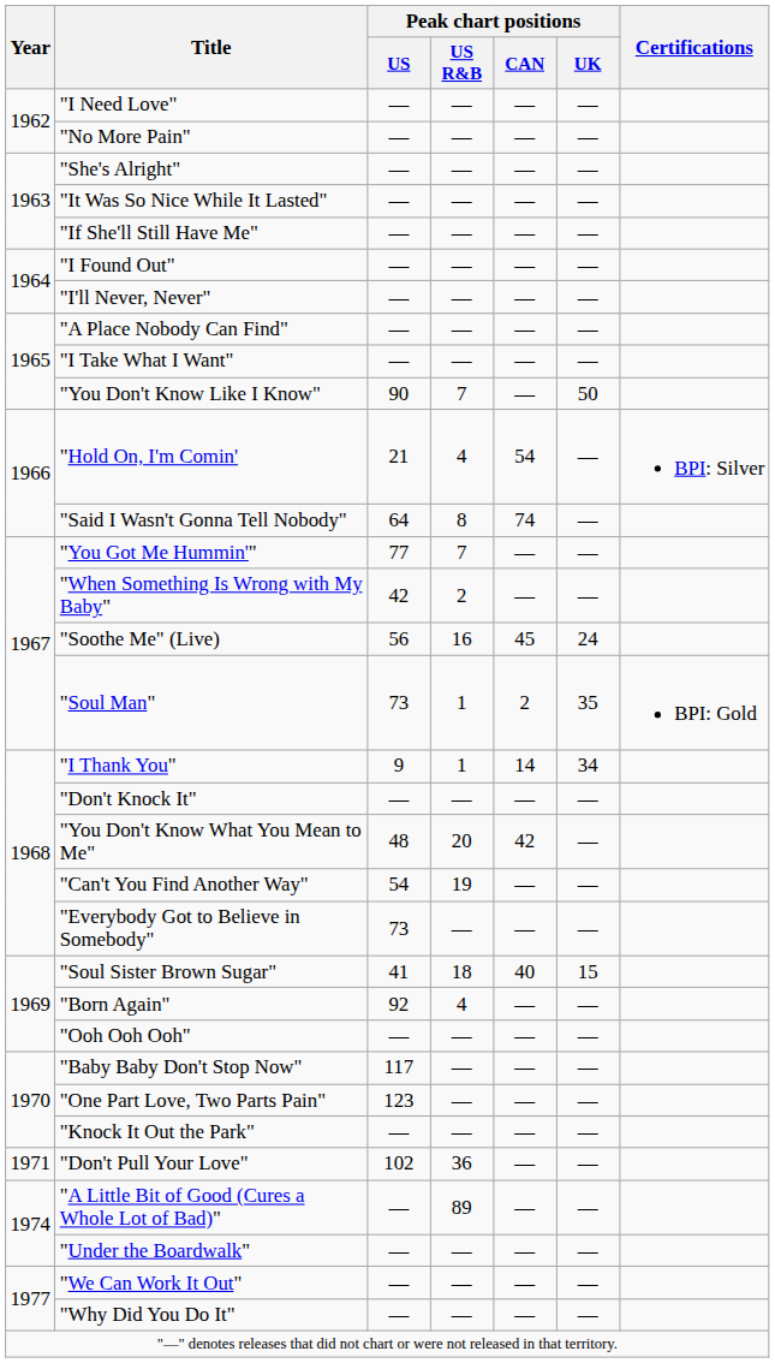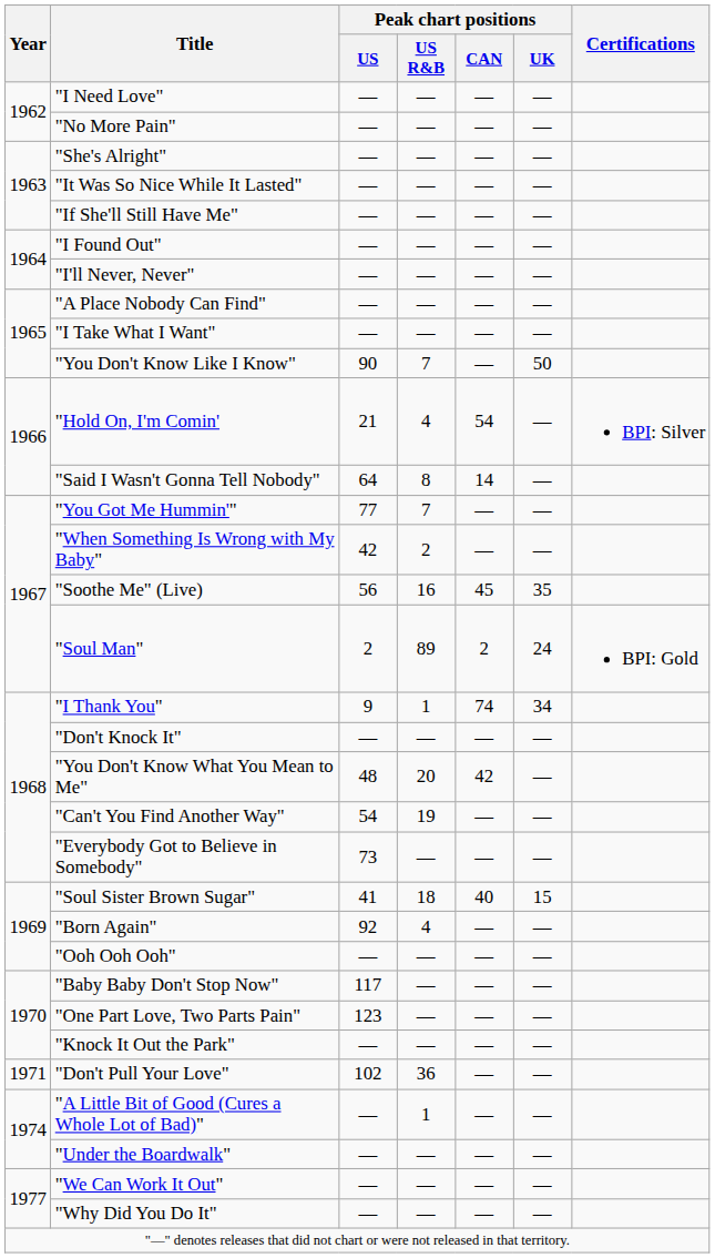"Said I Wasn't Gonna Tell Nobody" | Peak chart positions / CAN: 74 -> 14
"Soothe Me" (Live) | Peak chart positions / UK: 24 -> 35
"Soul Man" | Peak chart positions / US: 73 -> 2
"Soul Man" | Peak chart positions / US R&B: 1 -> 89
"Soul Man" | Peak chart positions / UK: 35 -> 24
"I Thank You" | Peak chart positions / CAN: 14 -> 74
"A Little Bit of Good (Cures a Whole Lot of Bad)" | Peak chart positions / US R&B: 89 -> 1
